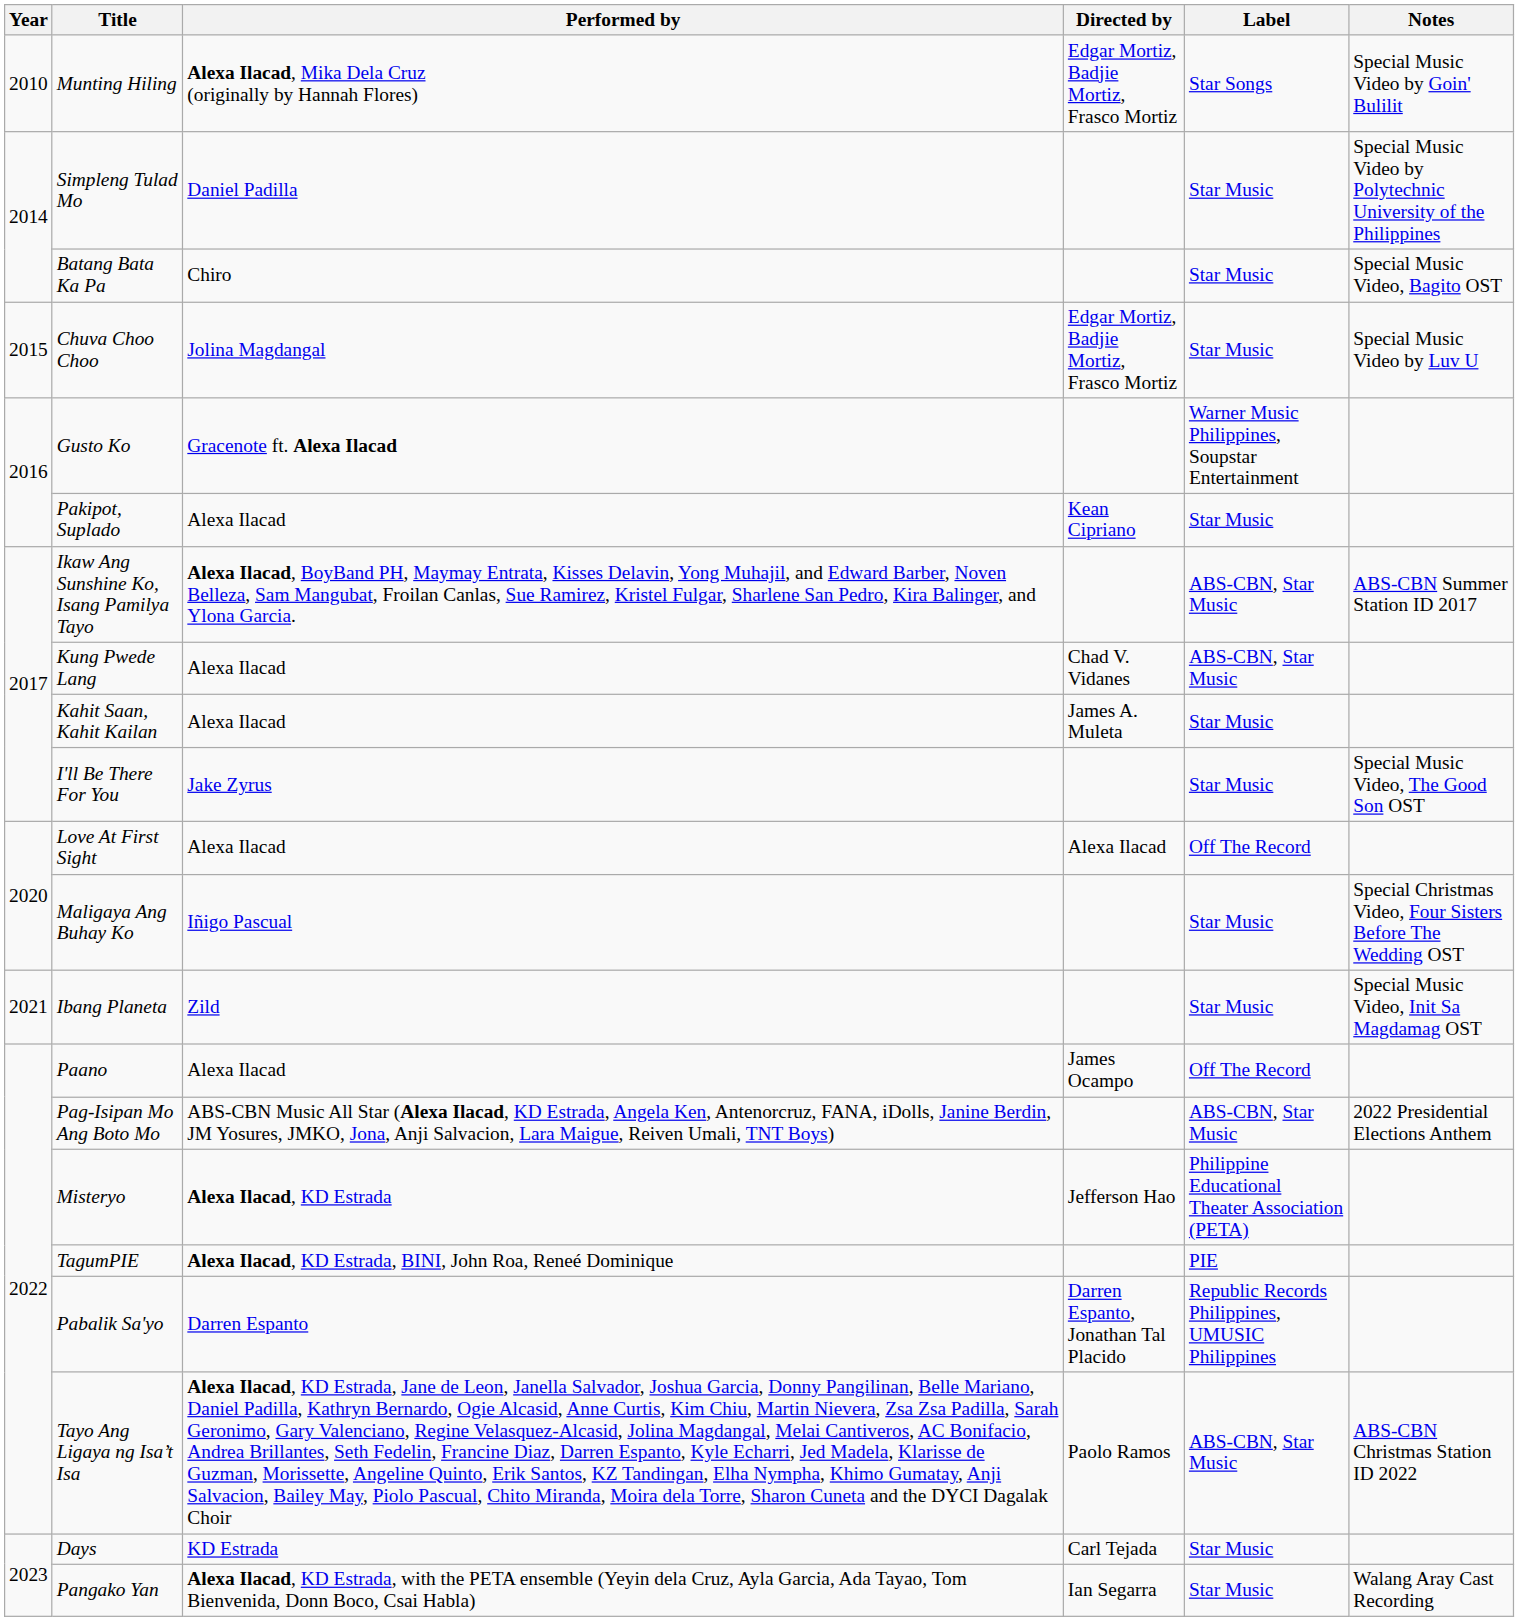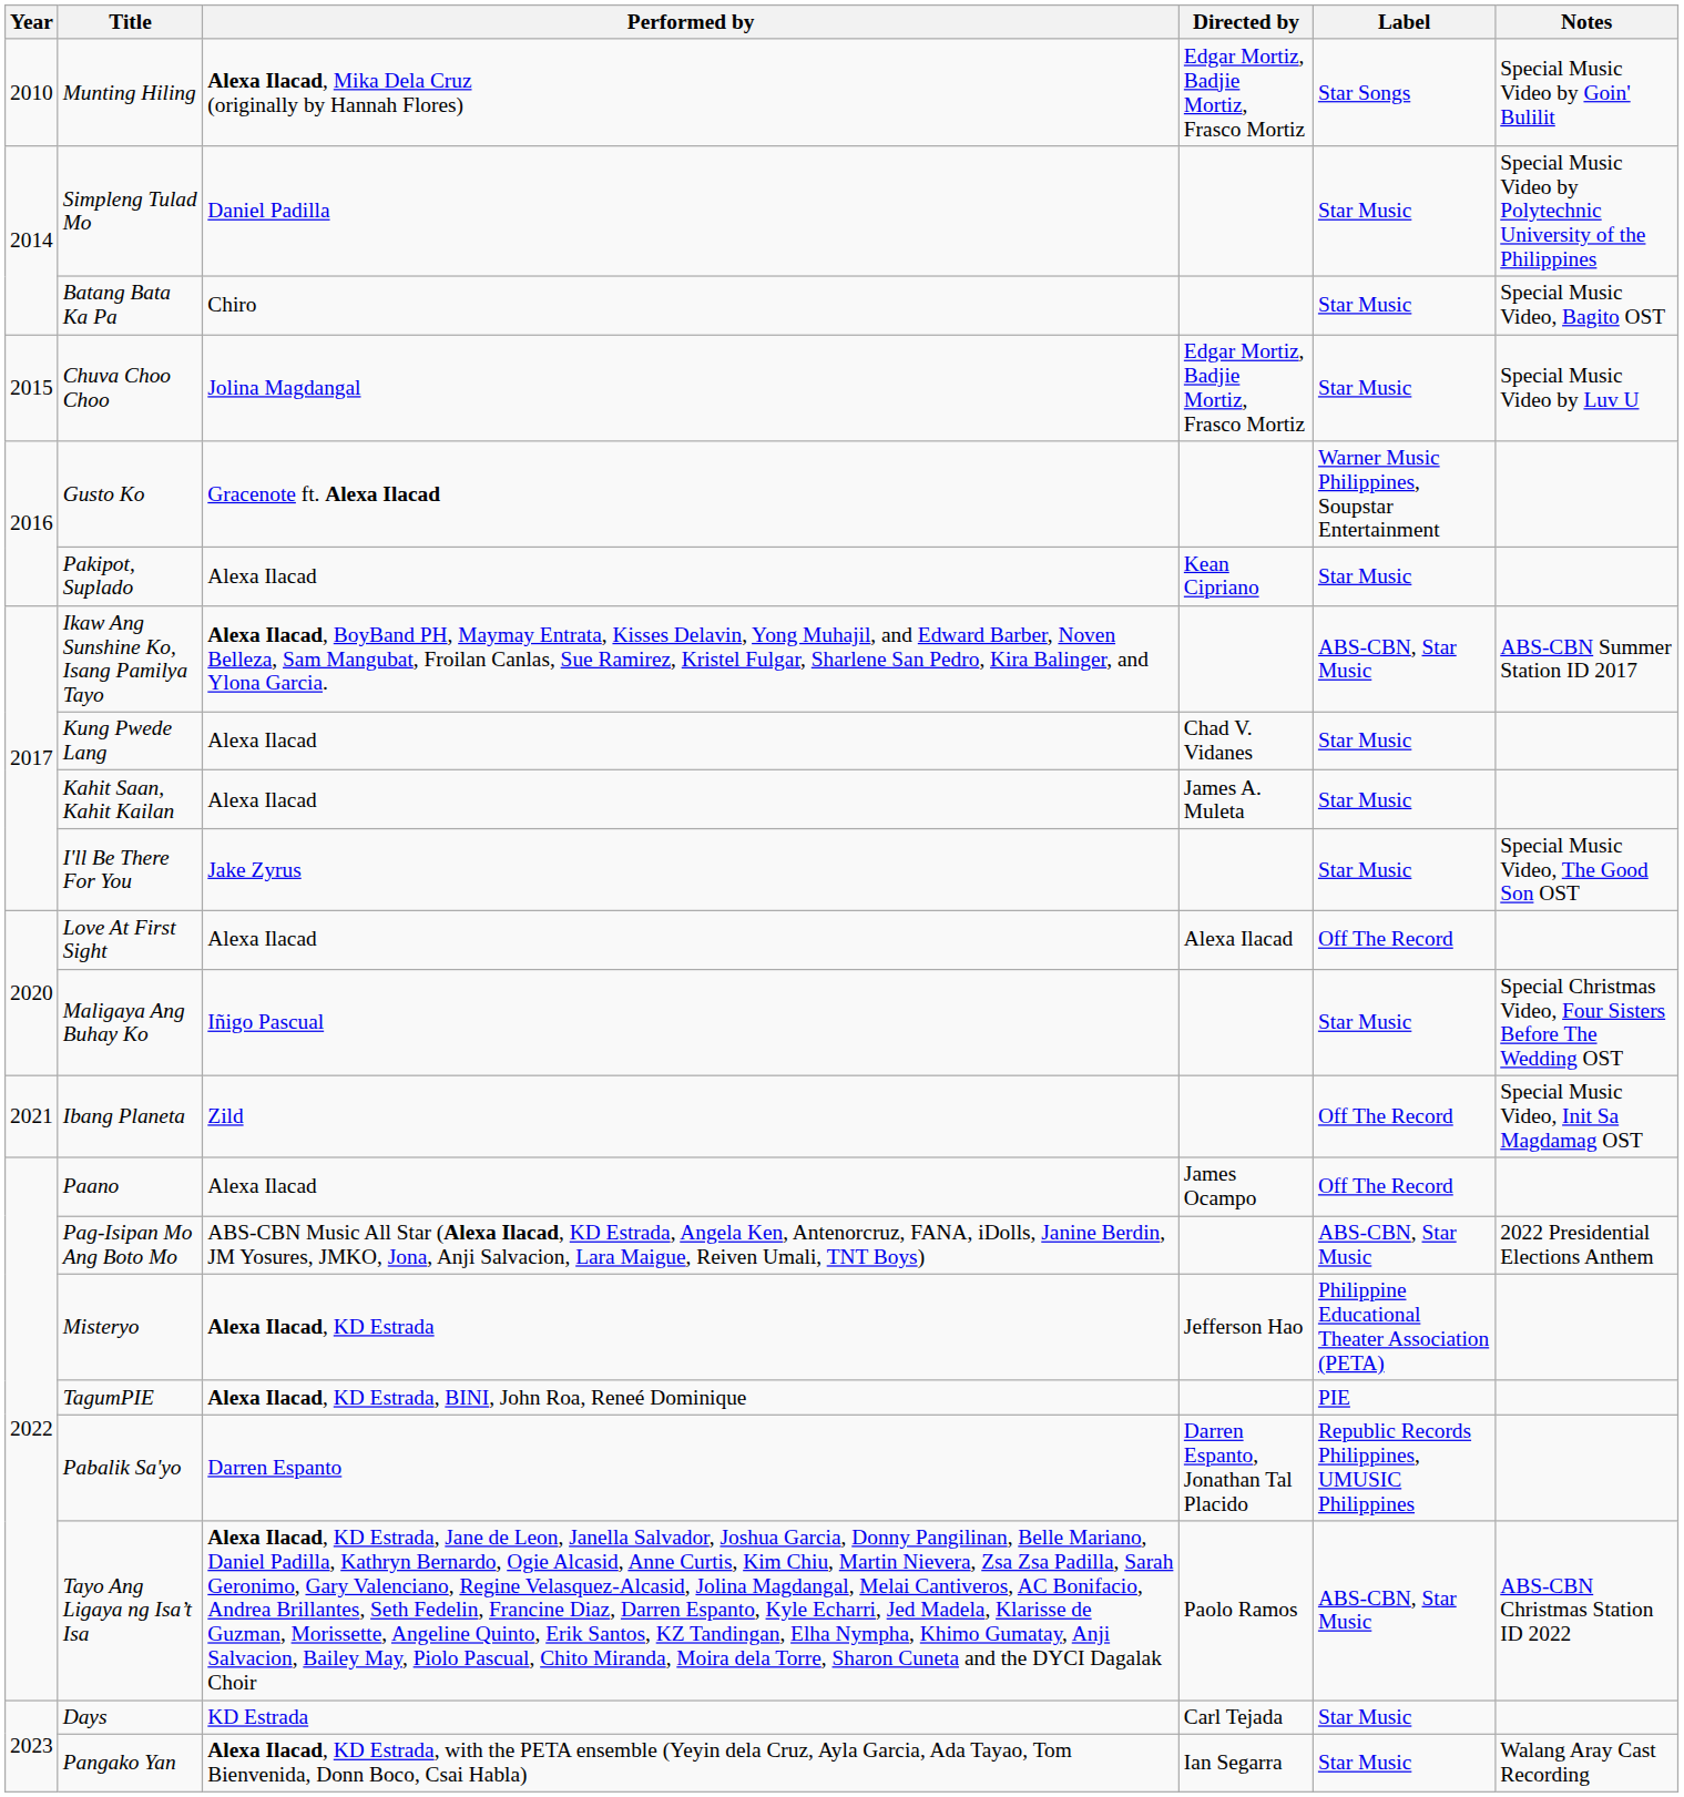Kung Pwede Lang | Label: ABS-CBN, Star Music -> Star Music
Ibang Planeta | Label: Star Music -> Off The Record
